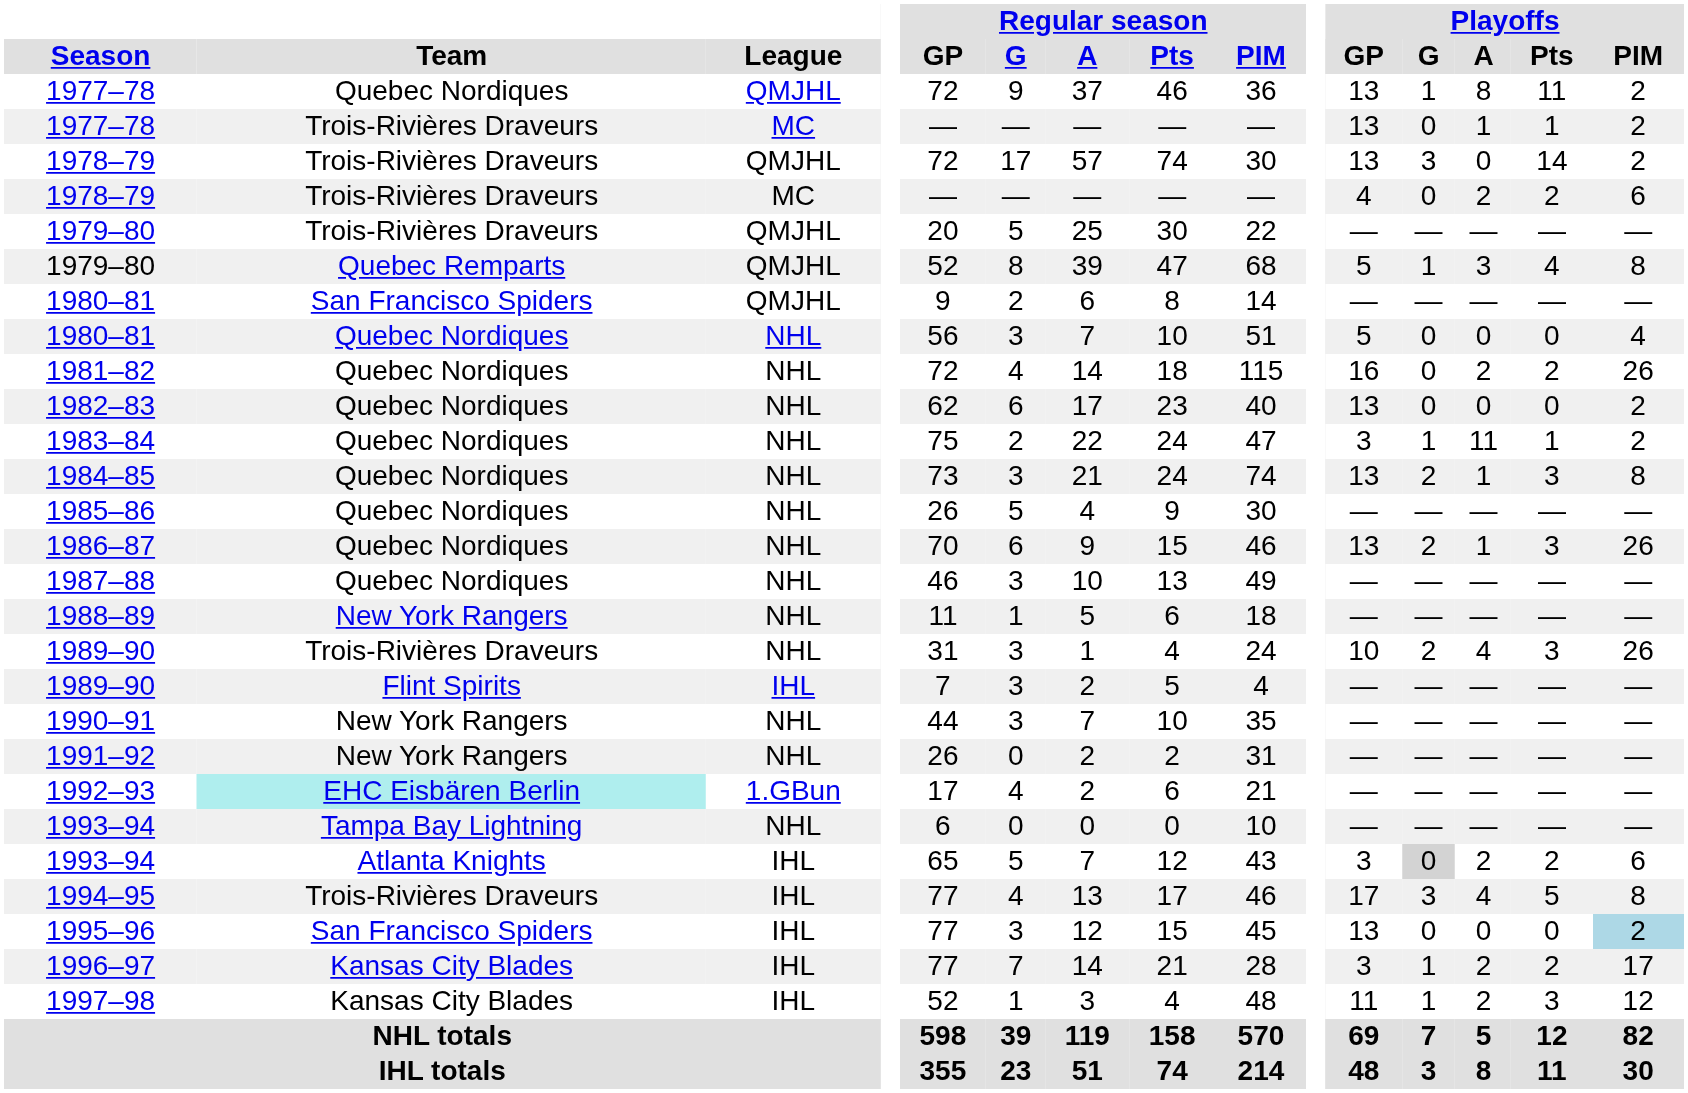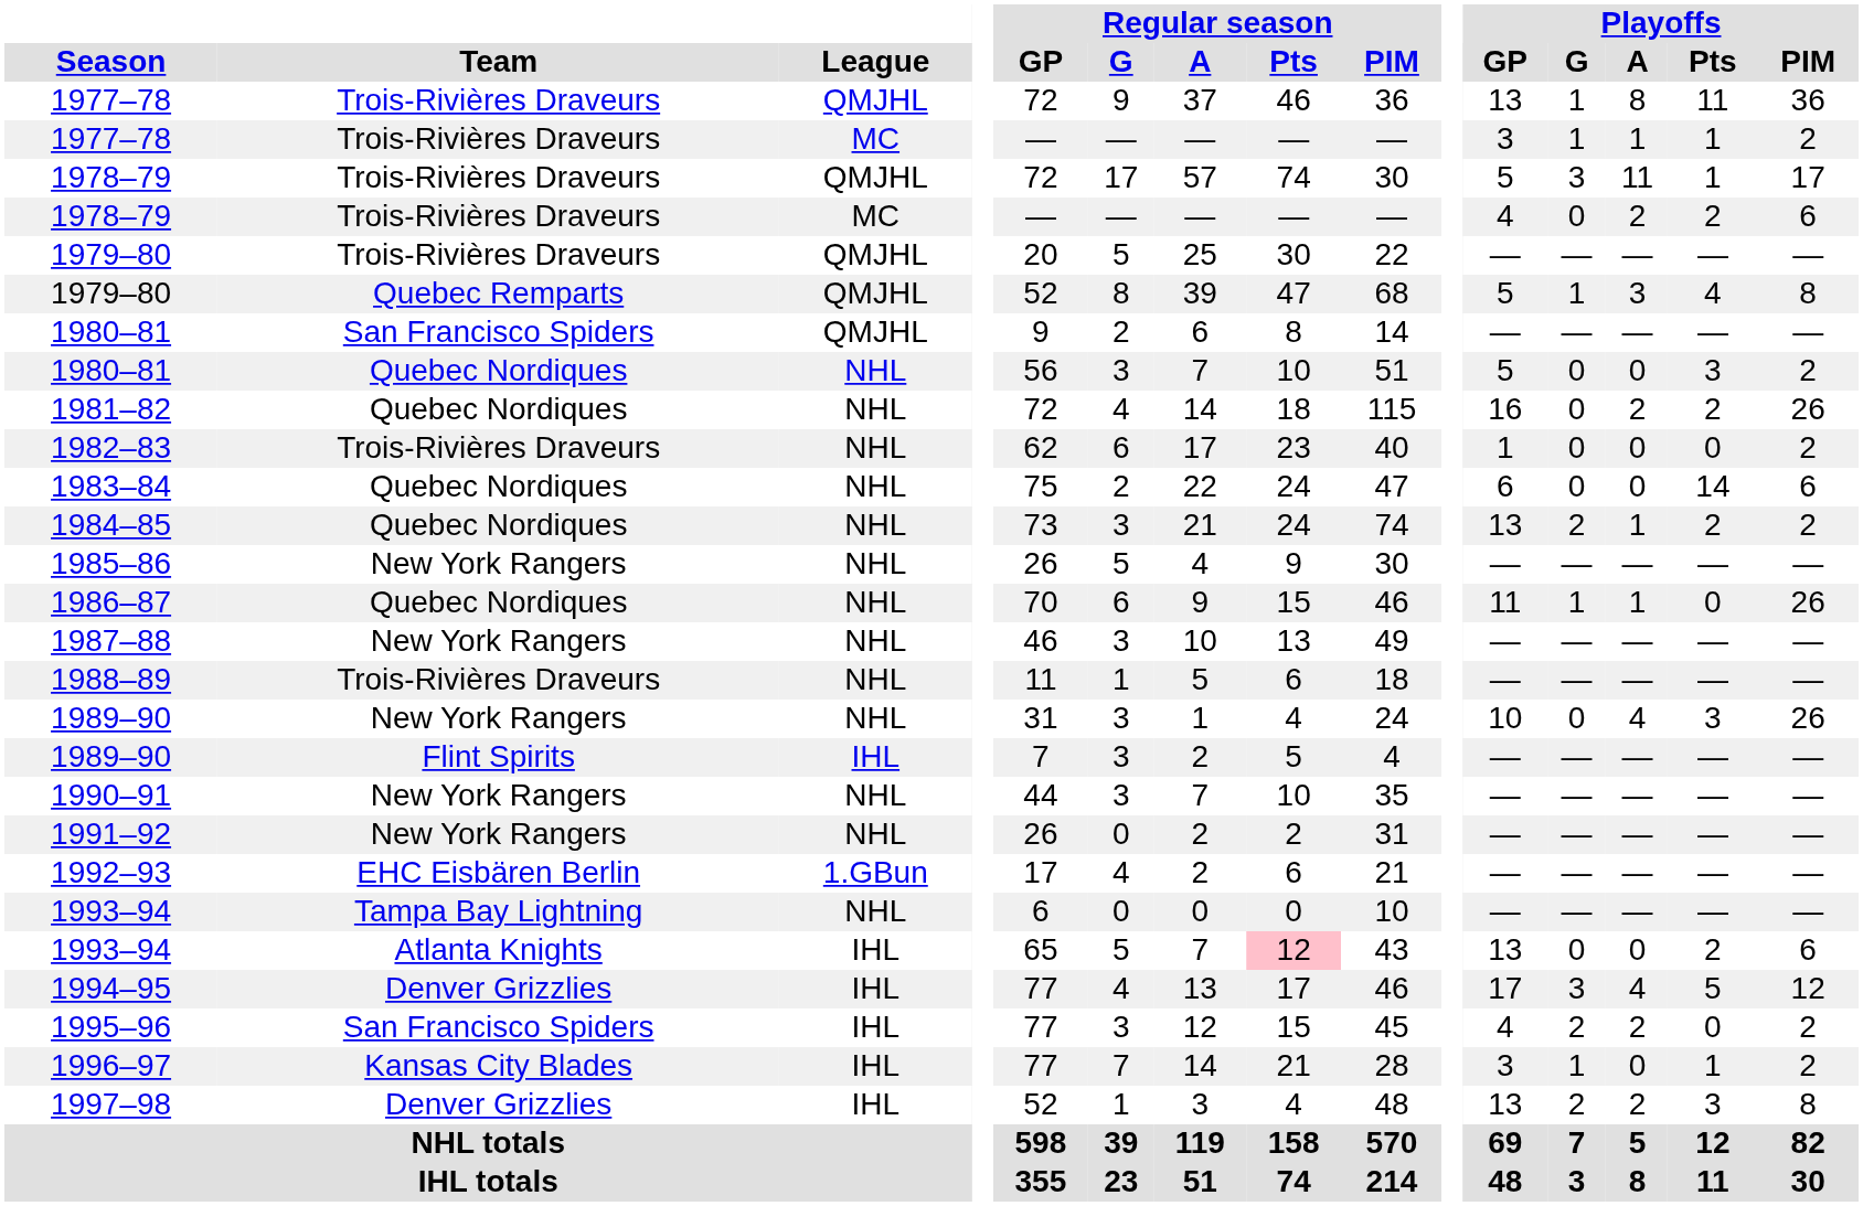1977–78 / QMJHL | Team: Quebec Nordiques -> Trois-Rivières Draveurs
1977–78 / QMJHL | Playoffs / PIM: 2 -> 36
1977–78 / MC | Playoffs / GP: 13 -> 3
1977–78 / MC | Playoffs / G: 0 -> 1
1978–79 / QMJHL | Playoffs / GP: 13 -> 5
1978–79 / QMJHL | Playoffs / A: 0 -> 11
1978–79 / QMJHL | Playoffs / Pts: 14 -> 1
1978–79 / QMJHL | Playoffs / PIM: 2 -> 17
1980–81 / NHL | Playoffs / Pts: 0 -> 3
1980–81 / NHL | Playoffs / PIM: 4 -> 2
1982–83 | Team: Quebec Nordiques -> Trois-Rivières Draveurs
1982–83 | Playoffs / GP: 13 -> 1
1983–84 | Playoffs / GP: 3 -> 6
1983–84 | Playoffs / G: 1 -> 0
1983–84 | Playoffs / A: 11 -> 0
1983–84 | Playoffs / Pts: 1 -> 14
1983–84 | Playoffs / PIM: 2 -> 6
1984–85 | Playoffs / Pts: 3 -> 2
1984–85 | Playoffs / PIM: 8 -> 2
1985–86 | Team: Quebec Nordiques -> New York Rangers
1986–87 | Playoffs / GP: 13 -> 11
1986–87 | Playoffs / G: 2 -> 1
1986–87 | Playoffs / Pts: 3 -> 0
1987–88 | Team: Quebec Nordiques -> New York Rangers
1988–89 | Team: New York Rangers -> Trois-Rivières Draveurs
1989–90 / NHL | Team: Trois-Rivières Draveurs -> New York Rangers
1989–90 / NHL | Playoffs / G: 2 -> 0
1992–93 | Team: paleturquoise background -> no background
1993–94 / IHL | Regular season / Pts: no background -> pink background
1993–94 / IHL | Playoffs / GP: 3 -> 13
1993–94 / IHL | Playoffs / G: lightgrey background -> no background
1993–94 / IHL | Playoffs / A: 2 -> 0
1994–95 | Team: Trois-Rivières Draveurs -> Denver Grizzlies
1994–95 | Playoffs / PIM: 8 -> 12
1995–96 | Playoffs / GP: 13 -> 4
1995–96 | Playoffs / G: 0 -> 2
1995–96 | Playoffs / A: 0 -> 2
1995–96 | Playoffs / PIM: lightblue background -> no background
1996–97 | Playoffs / A: 2 -> 0
1996–97 | Playoffs / Pts: 2 -> 1
1996–97 | Playoffs / PIM: 17 -> 2
1997–98 | Team: Kansas City Blades -> Denver Grizzlies
1997–98 | Playoffs / GP: 11 -> 13
1997–98 | Playoffs / G: 1 -> 2
1997–98 | Playoffs / PIM: 12 -> 8
